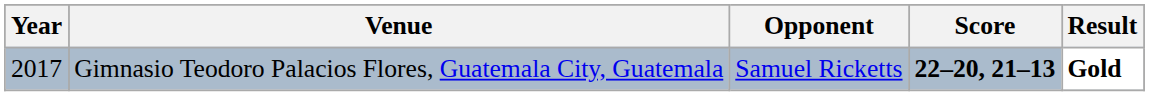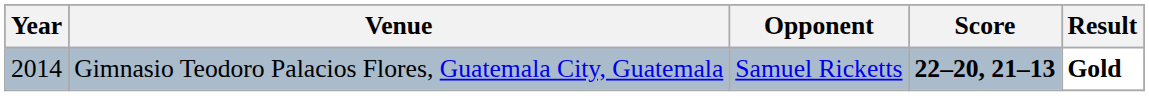Gimnasio Teodoro Palacios Flores, Guatemala City, Guatemala | Year: 2017 -> 2014
